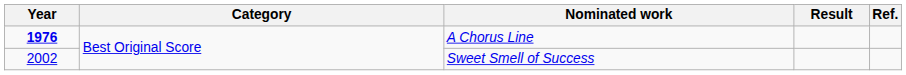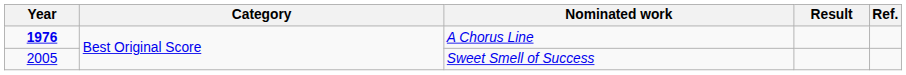Sweet Smell of Success | Year: 2002 -> 2005
